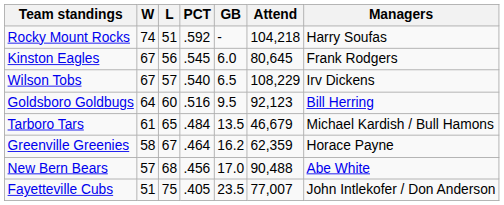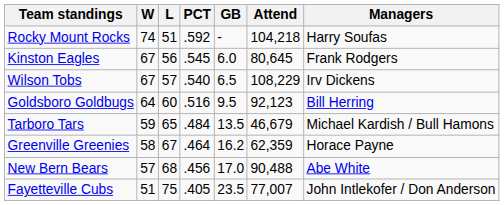Tarboro Tars | W: 61 -> 59
